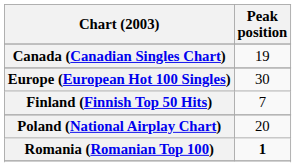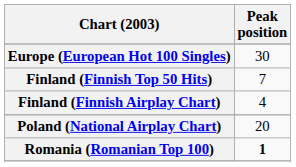- row: Canada (Canadian Singles Chart) | 19
+ row: Finland (Finnish Airplay Chart) | 4
